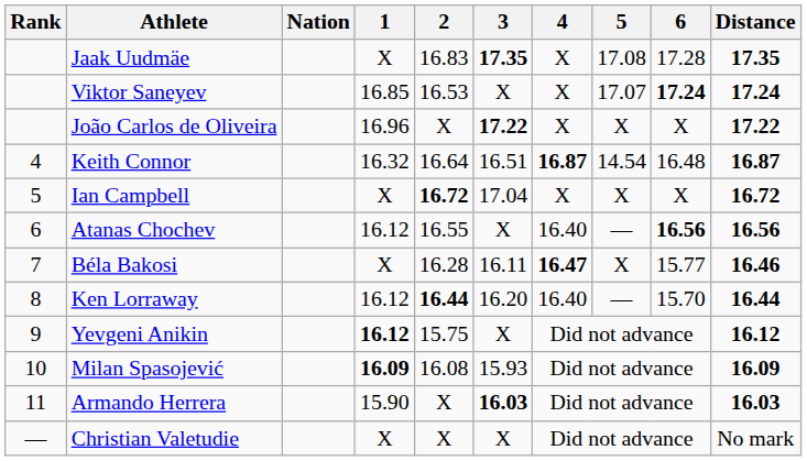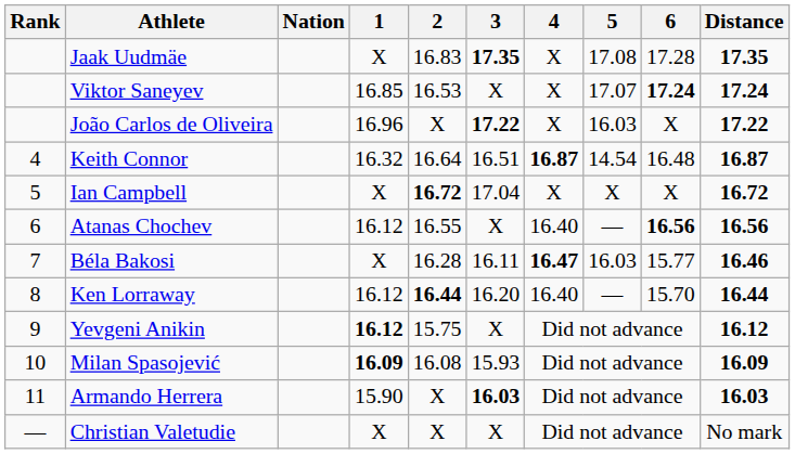João Carlos de Oliveira | 5: X -> 16.03
Béla Bakosi | 5: X -> 16.03
